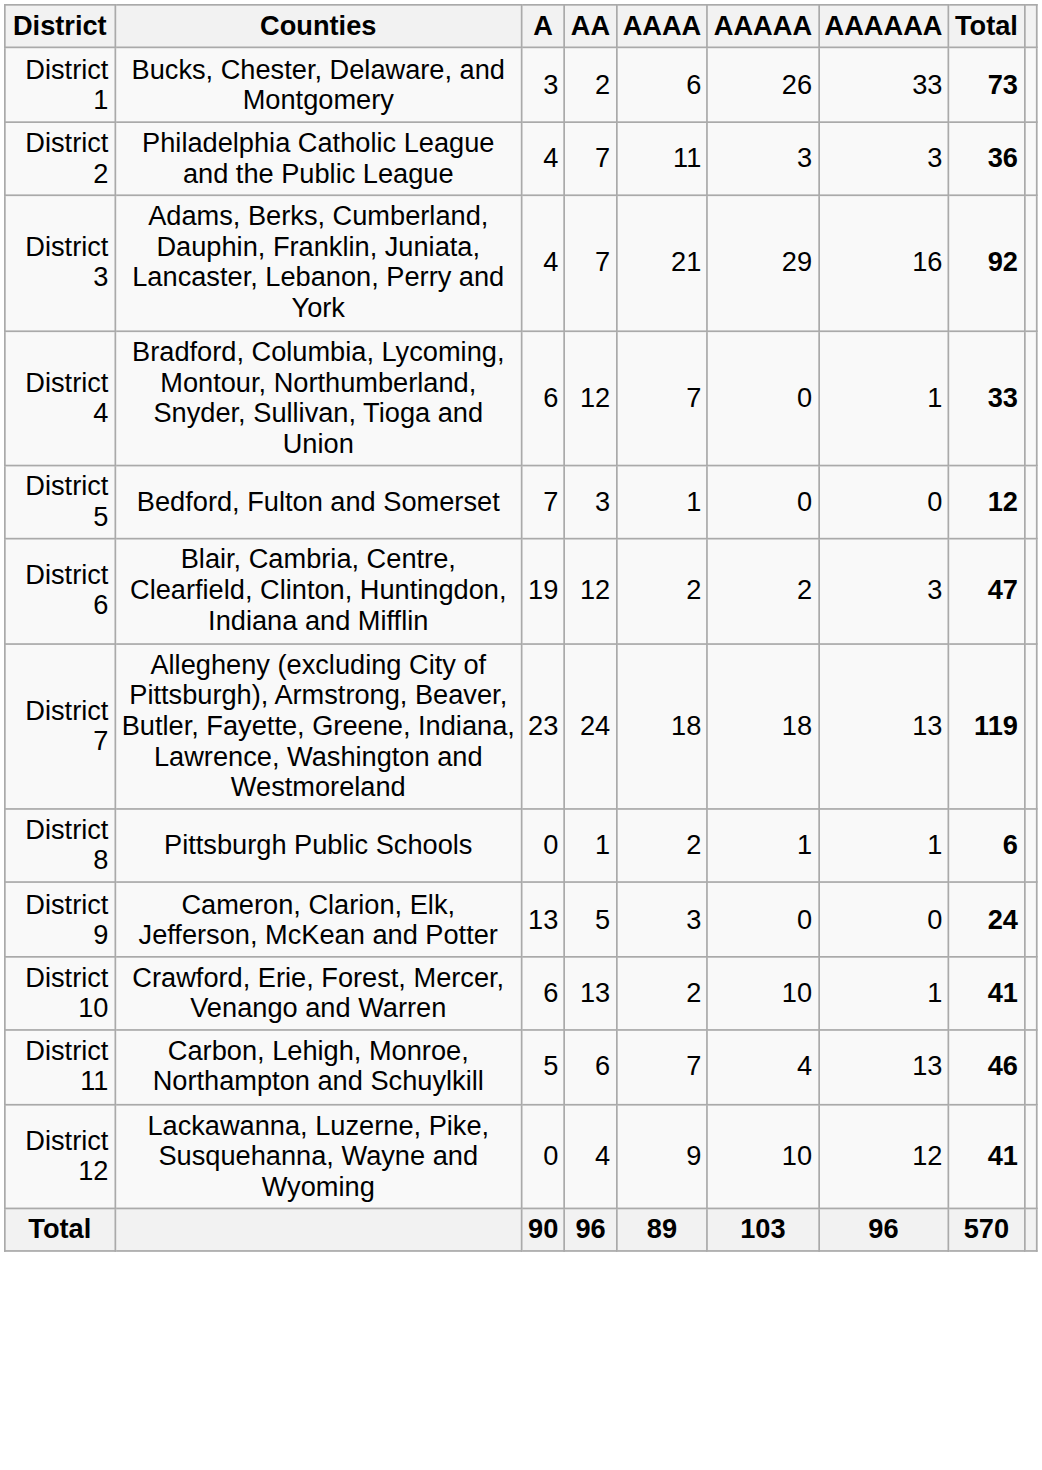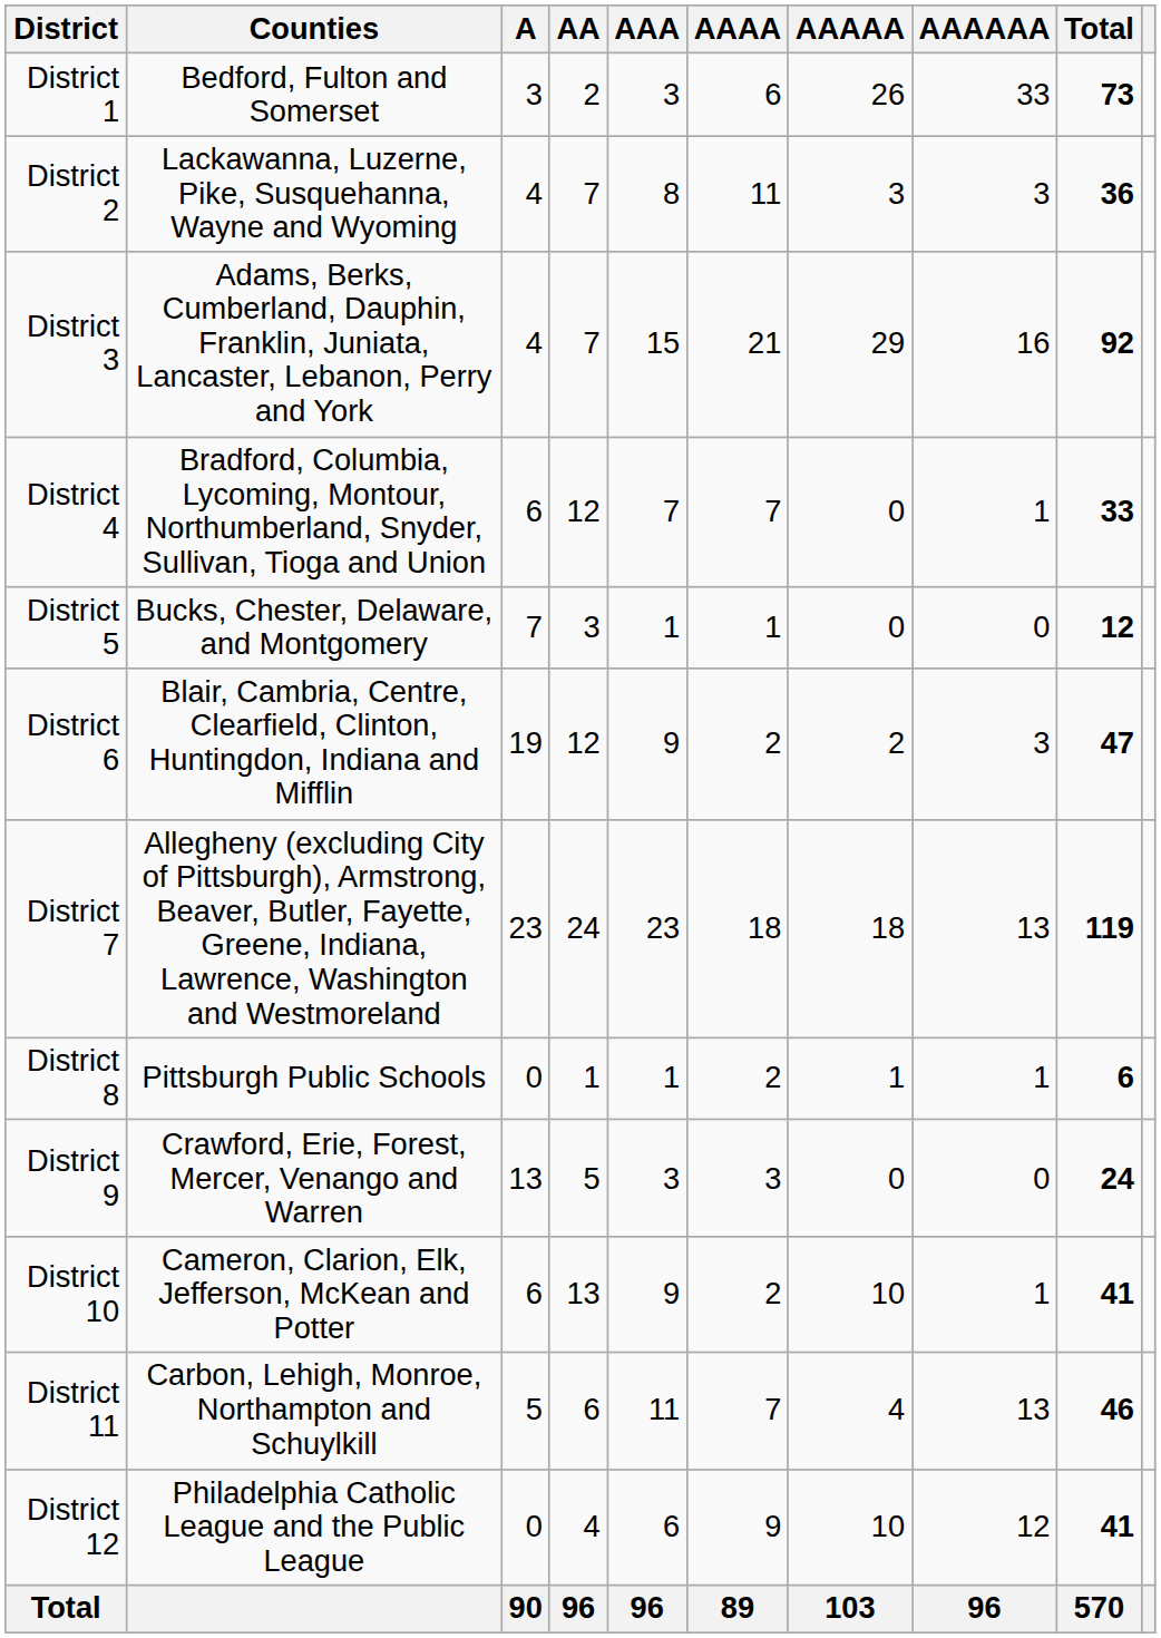+ column: AAA | 3 | 8 | 15 | 7 | 1 | 9 | 23 | 1 | 3 | 9 | 11 | 6 | 96
District 1 | Counties: Bucks, Chester, Delaware, and Montgomery -> Bedford, Fulton and Somerset
District 2 | Counties: Philadelphia Catholic League and the Public League -> Lackawanna, Luzerne, Pike, Susquehanna, Wayne and Wyoming
District 5 | Counties: Bedford, Fulton and Somerset -> Bucks, Chester, Delaware, and Montgomery
District 9 | Counties: Cameron, Clarion, Elk, Jefferson, McKean and Potter -> Crawford, Erie, Forest, Mercer, Venango and Warren
District 10 | Counties: Crawford, Erie, Forest, Mercer, Venango and Warren -> Cameron, Clarion, Elk, Jefferson, McKean and Potter
District 12 | Counties: Lackawanna, Luzerne, Pike, Susquehanna, Wayne and Wyoming -> Philadelphia Catholic League and the Public League
